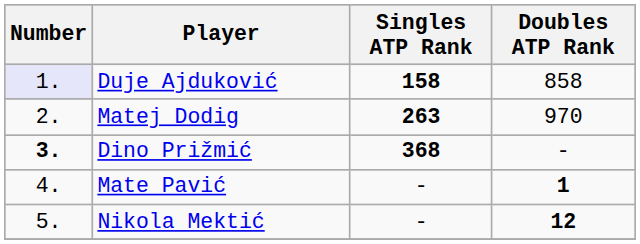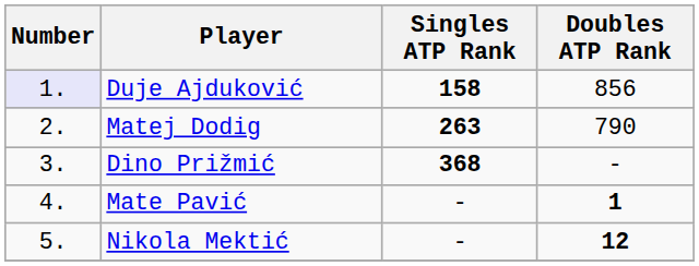Duje Ajduković | Doubles ATP Rank: 858 -> 856
Matej Dodig | Doubles ATP Rank: 970 -> 790
Dino Prižmić | Number: bold -> normal
